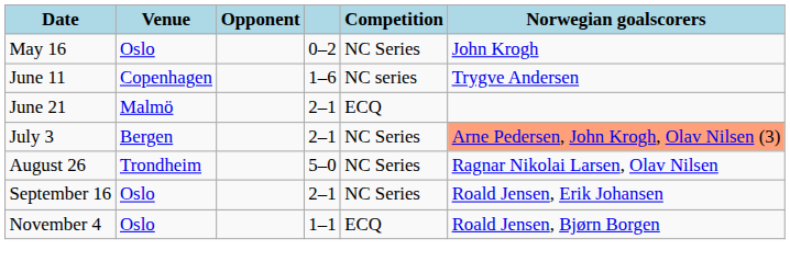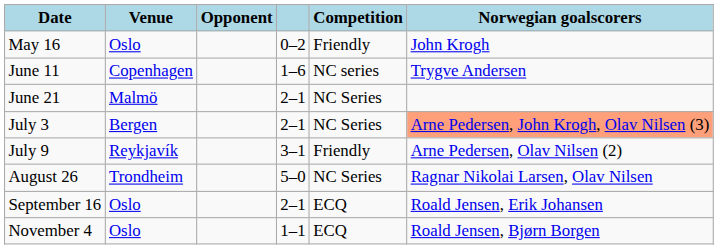May 16 | Competition: NC Series -> Friendly
June 21 | Competition: ECQ -> NC Series
+ row: July 9 | Reykjavík | 3–1 | Friendly | Arne Pedersen, Olav Nilsen (2)
September 16 | Competition: NC Series -> ECQ
